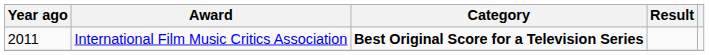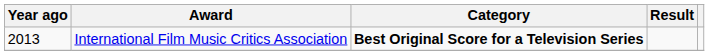International Film Music Critics Association | Year ago: 2011 -> 2013
